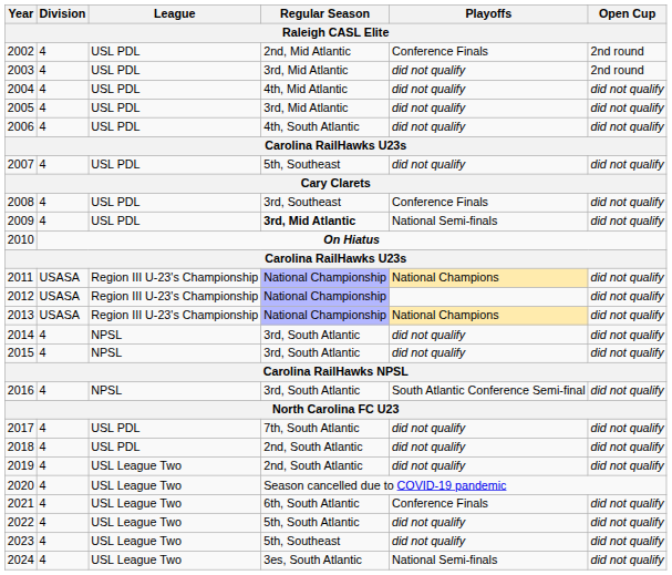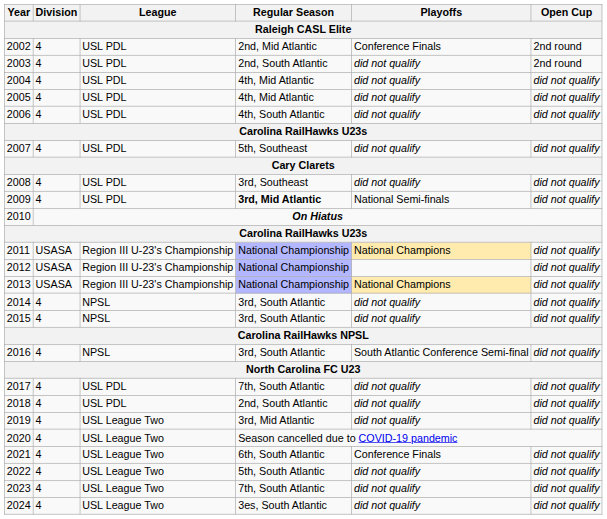2003 | Regular Season: 3rd, Mid Atlantic -> 2nd, South Atlantic
2005 | Regular Season: 3rd, Mid Atlantic -> 4th, Mid Atlantic
2008 | Playoffs: Conference Finals -> did not qualify
2019 | Regular Season: 2nd, South Atlantic -> 3rd, Mid Atlantic
2023 | Regular Season: 5th, Southeast -> 7th, South Atlantic
2024 | Playoffs: National Semi-finals -> did not qualify
